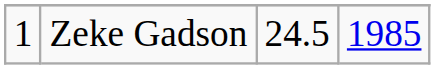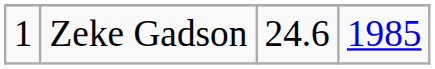Zeke Gadson | column 3: 24.5 -> 24.6
